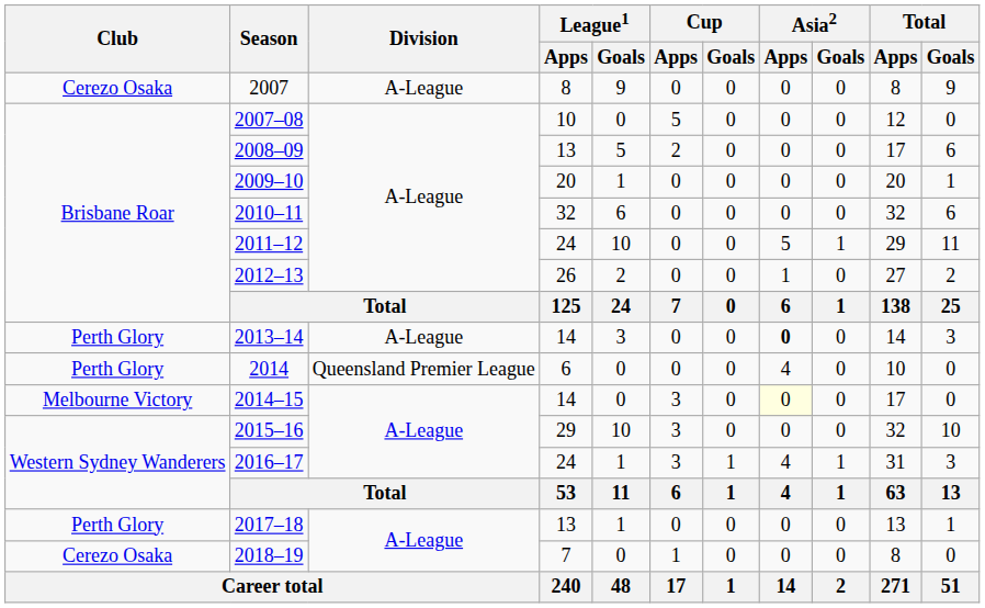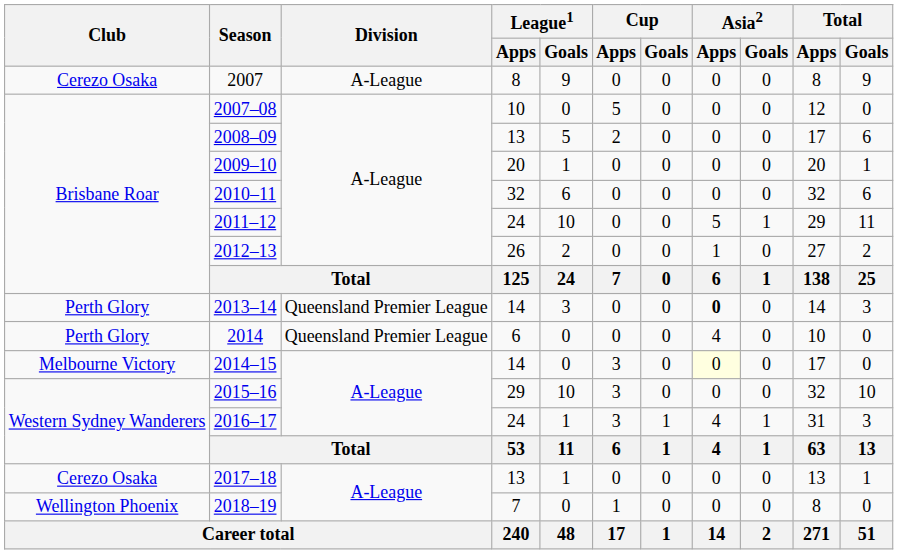2013–14 | Division: A-League -> Queensland Premier League
2017–18 | Club: Perth Glory -> Cerezo Osaka
2018–19 | Club: Cerezo Osaka -> Wellington Phoenix
